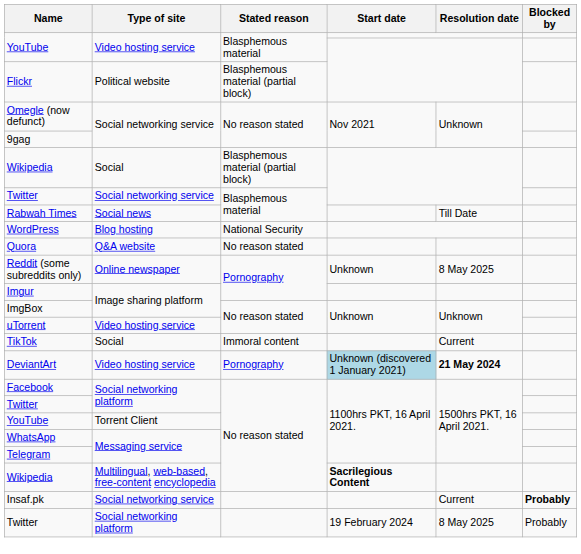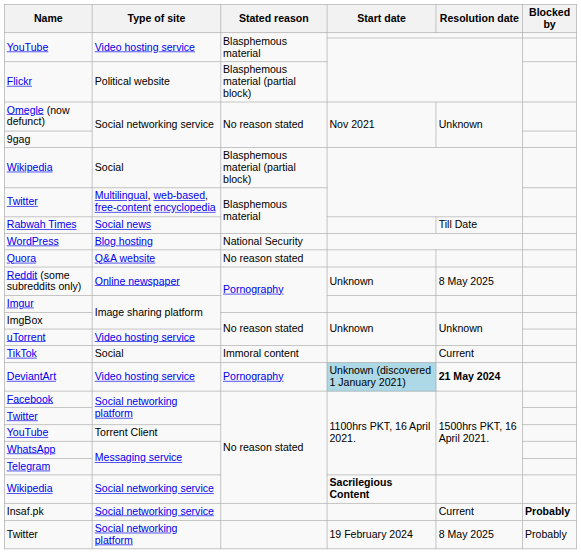Twitter / Blasphemous material | Type of site: Social networking service -> Multilingual, web-based, free-content encyclopedia
Wikipedia / No reason stated | Type of site: Multilingual, web-based, free-content encyclopedia -> Social networking service
